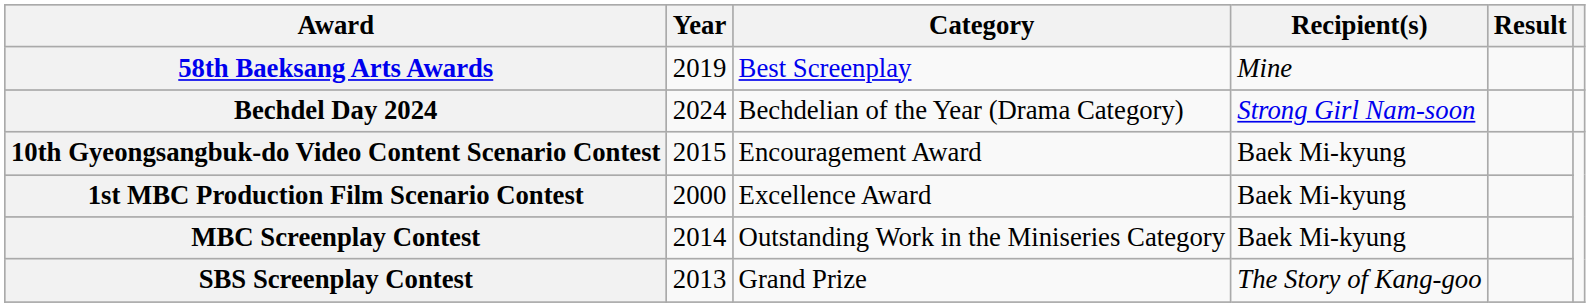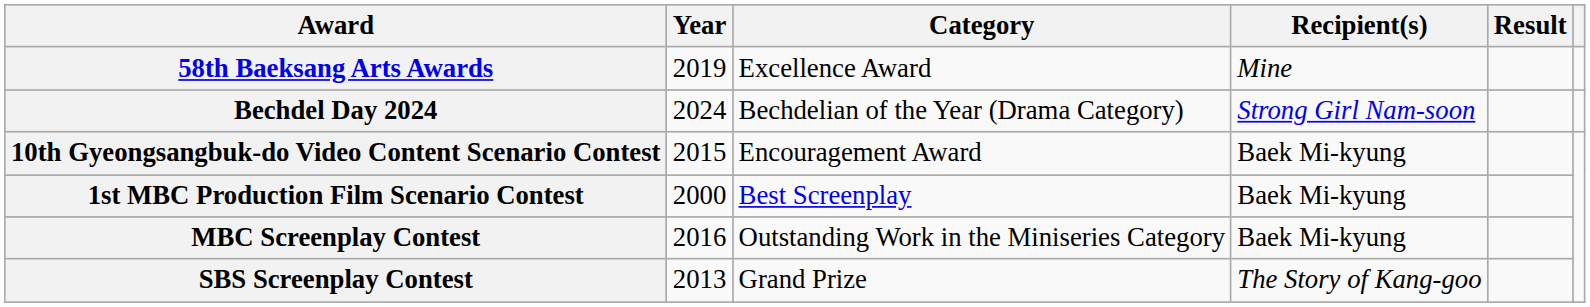58th Baeksang Arts Awards | Category: Best Screenplay -> Excellence Award
1st MBC Production Film Scenario Contest | Category: Excellence Award -> Best Screenplay
MBC Screenplay Contest | Year: 2014 -> 2016
